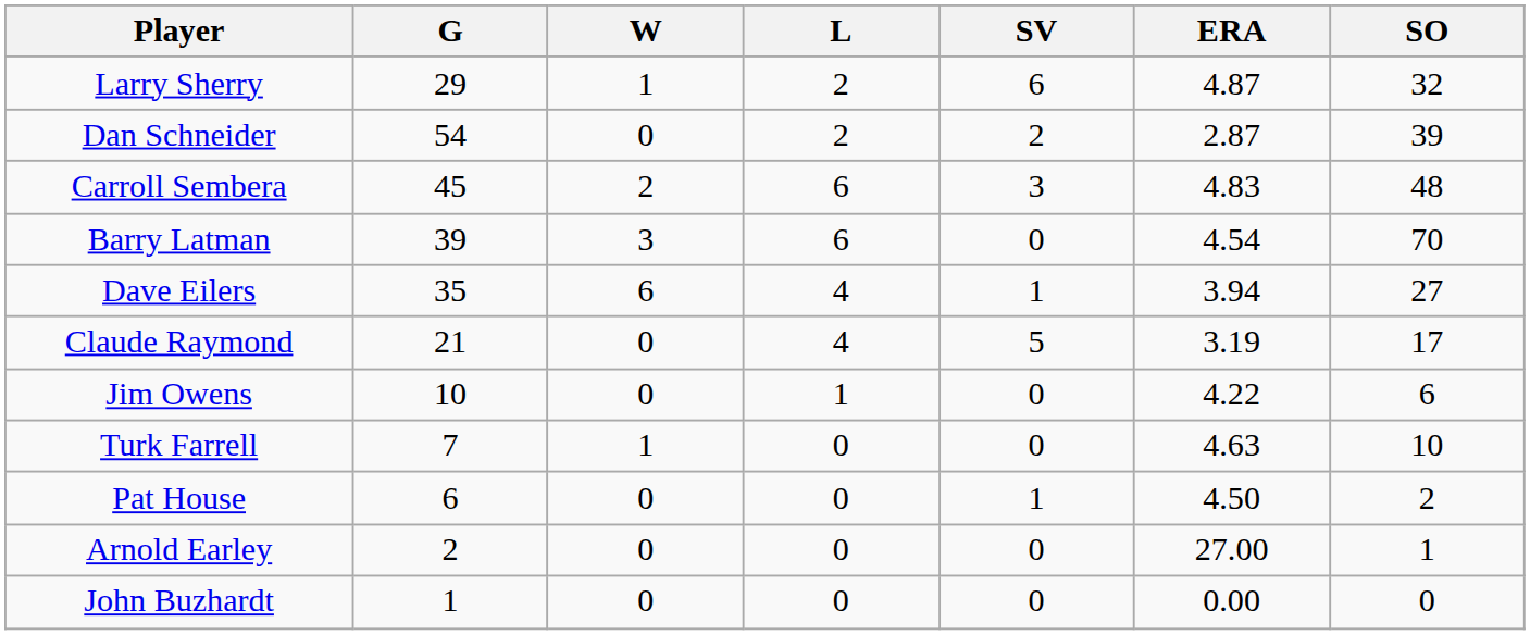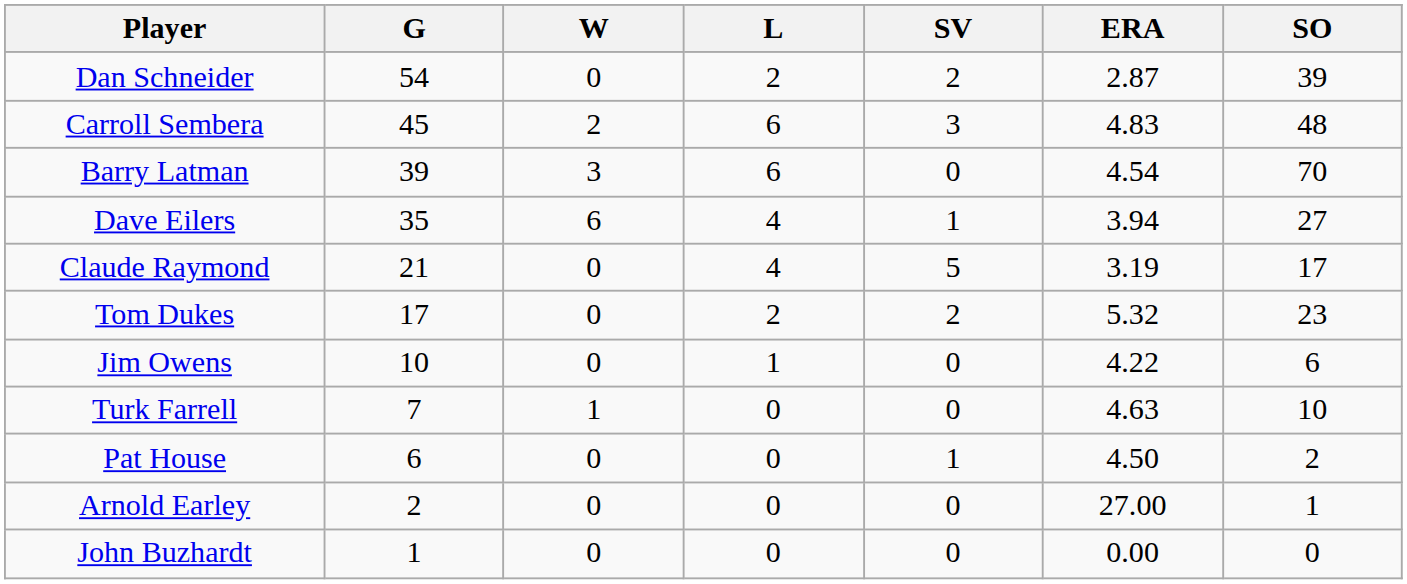- row: Larry Sherry | 29 | 1 | 2 | 6 | 4.87 | 32
+ row: Tom Dukes | 17 | 0 | 2 | 2 | 5.32 | 23
